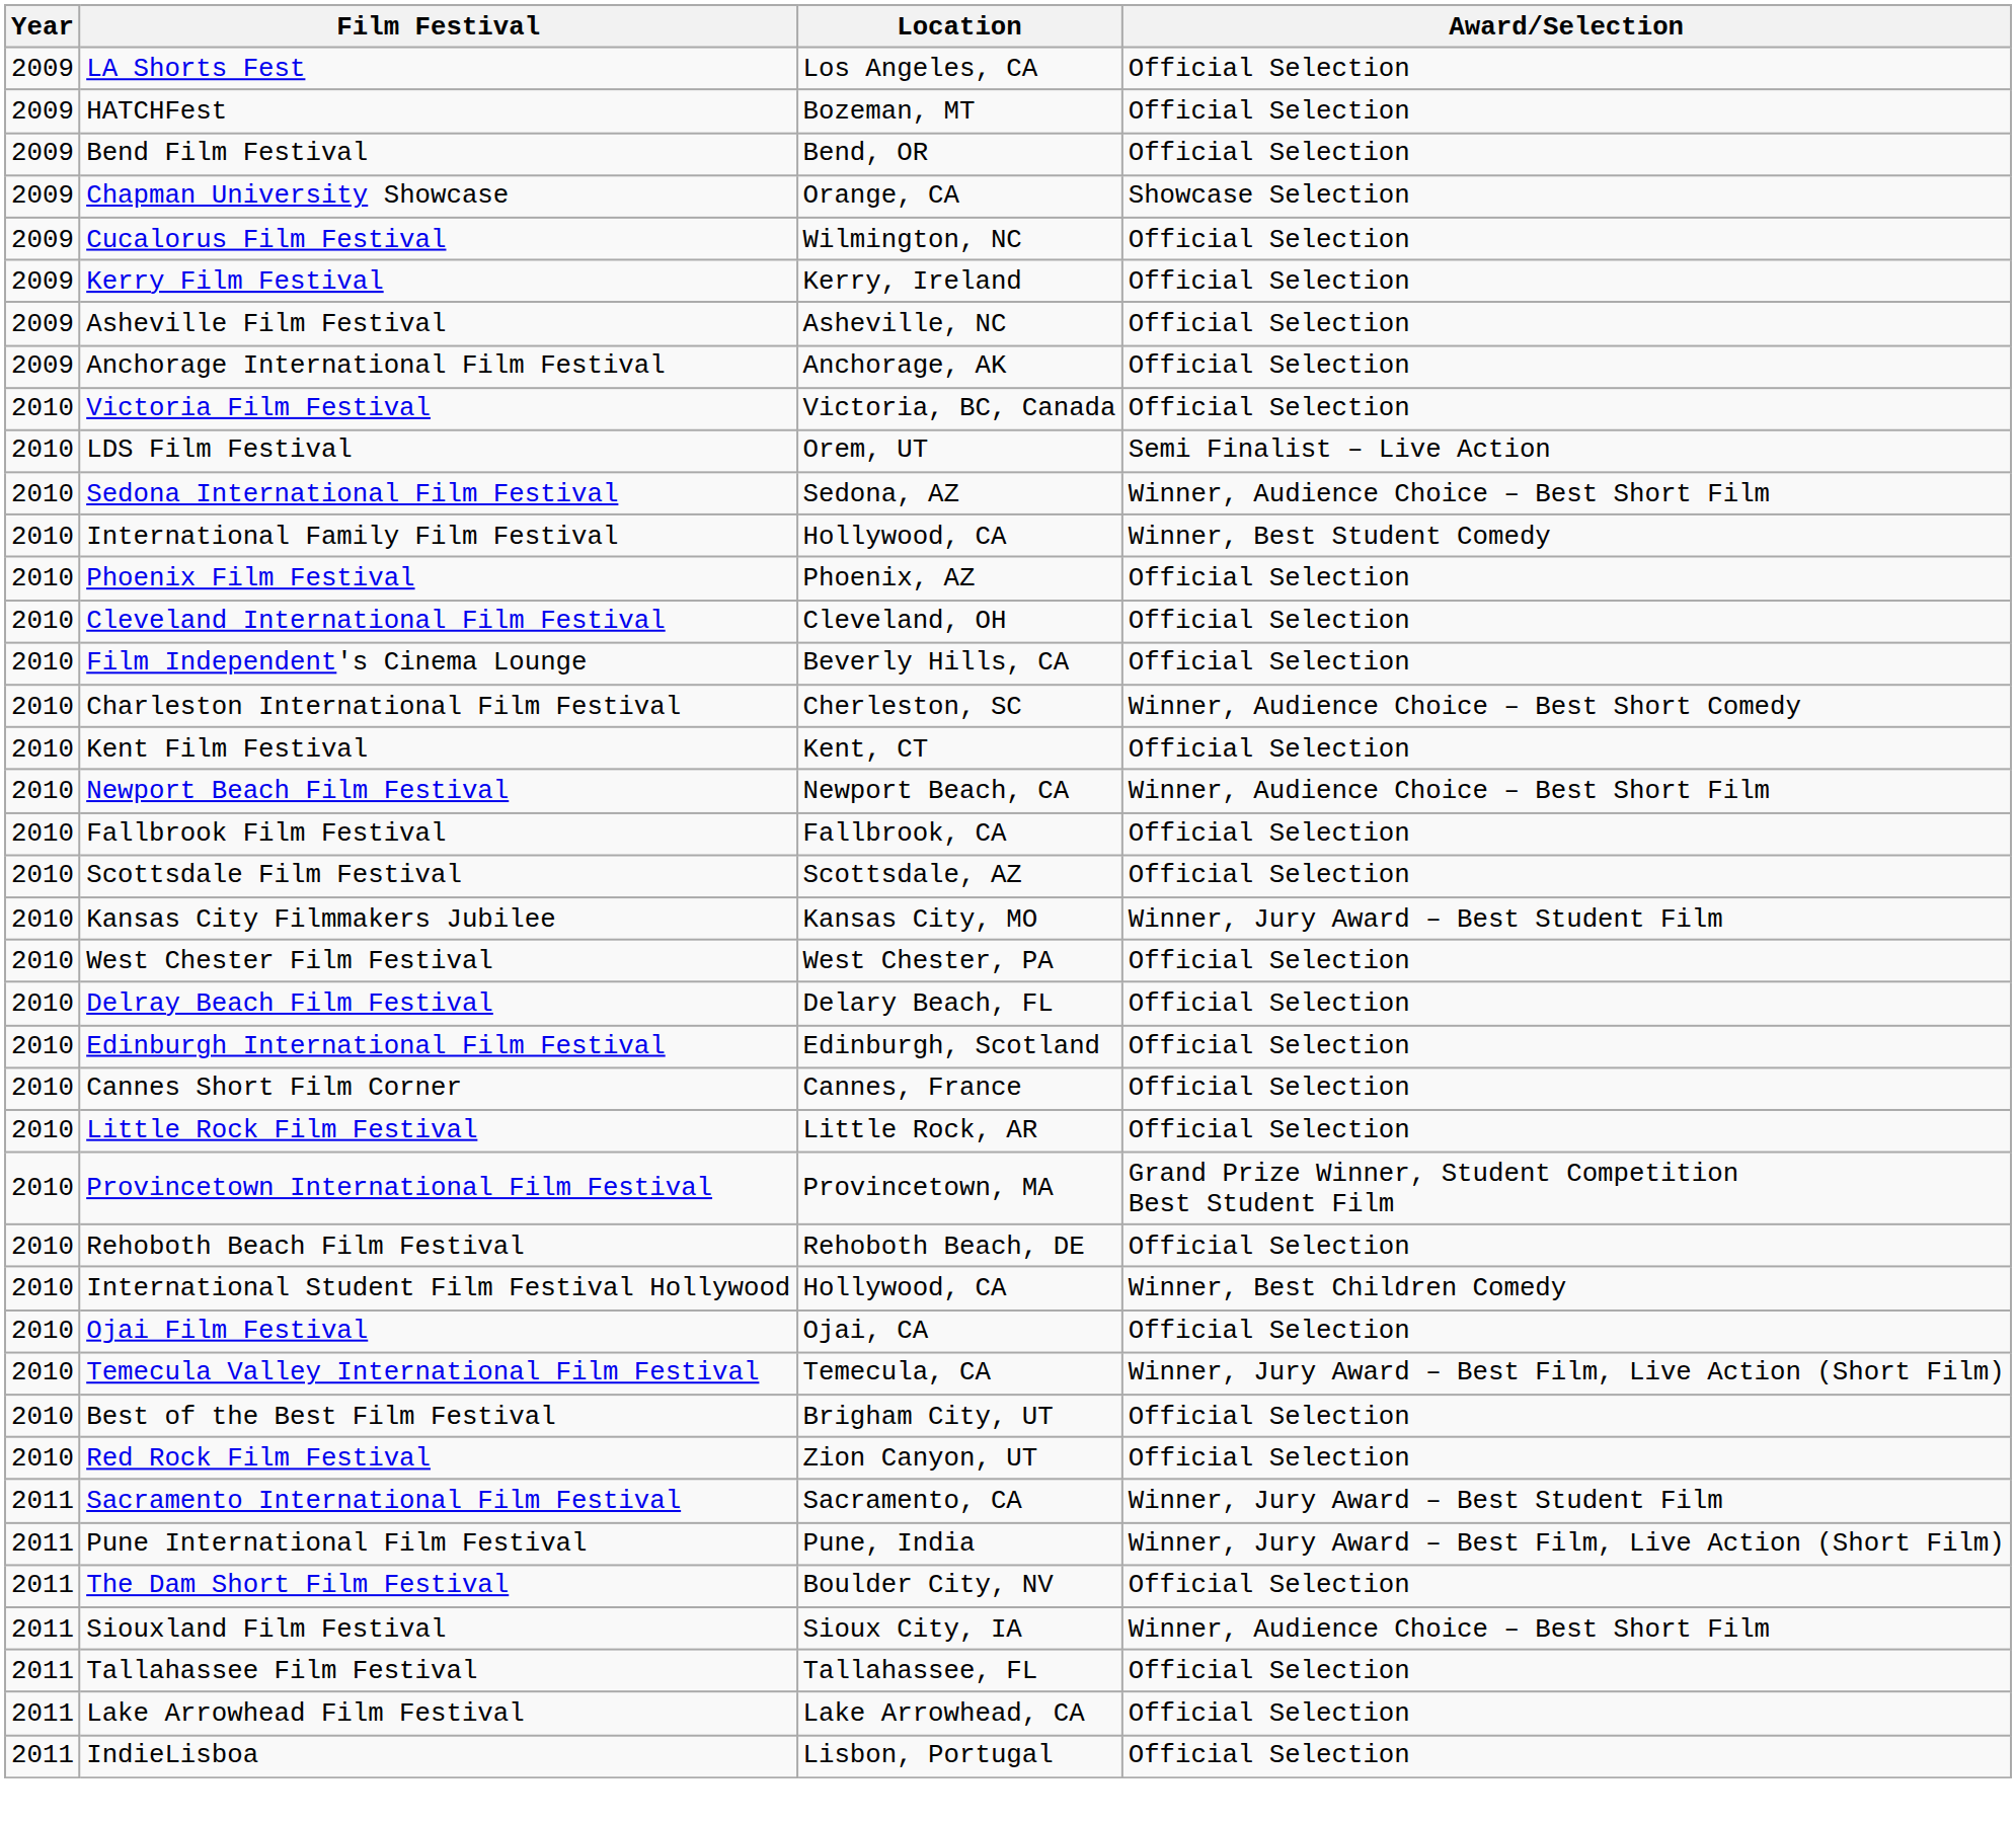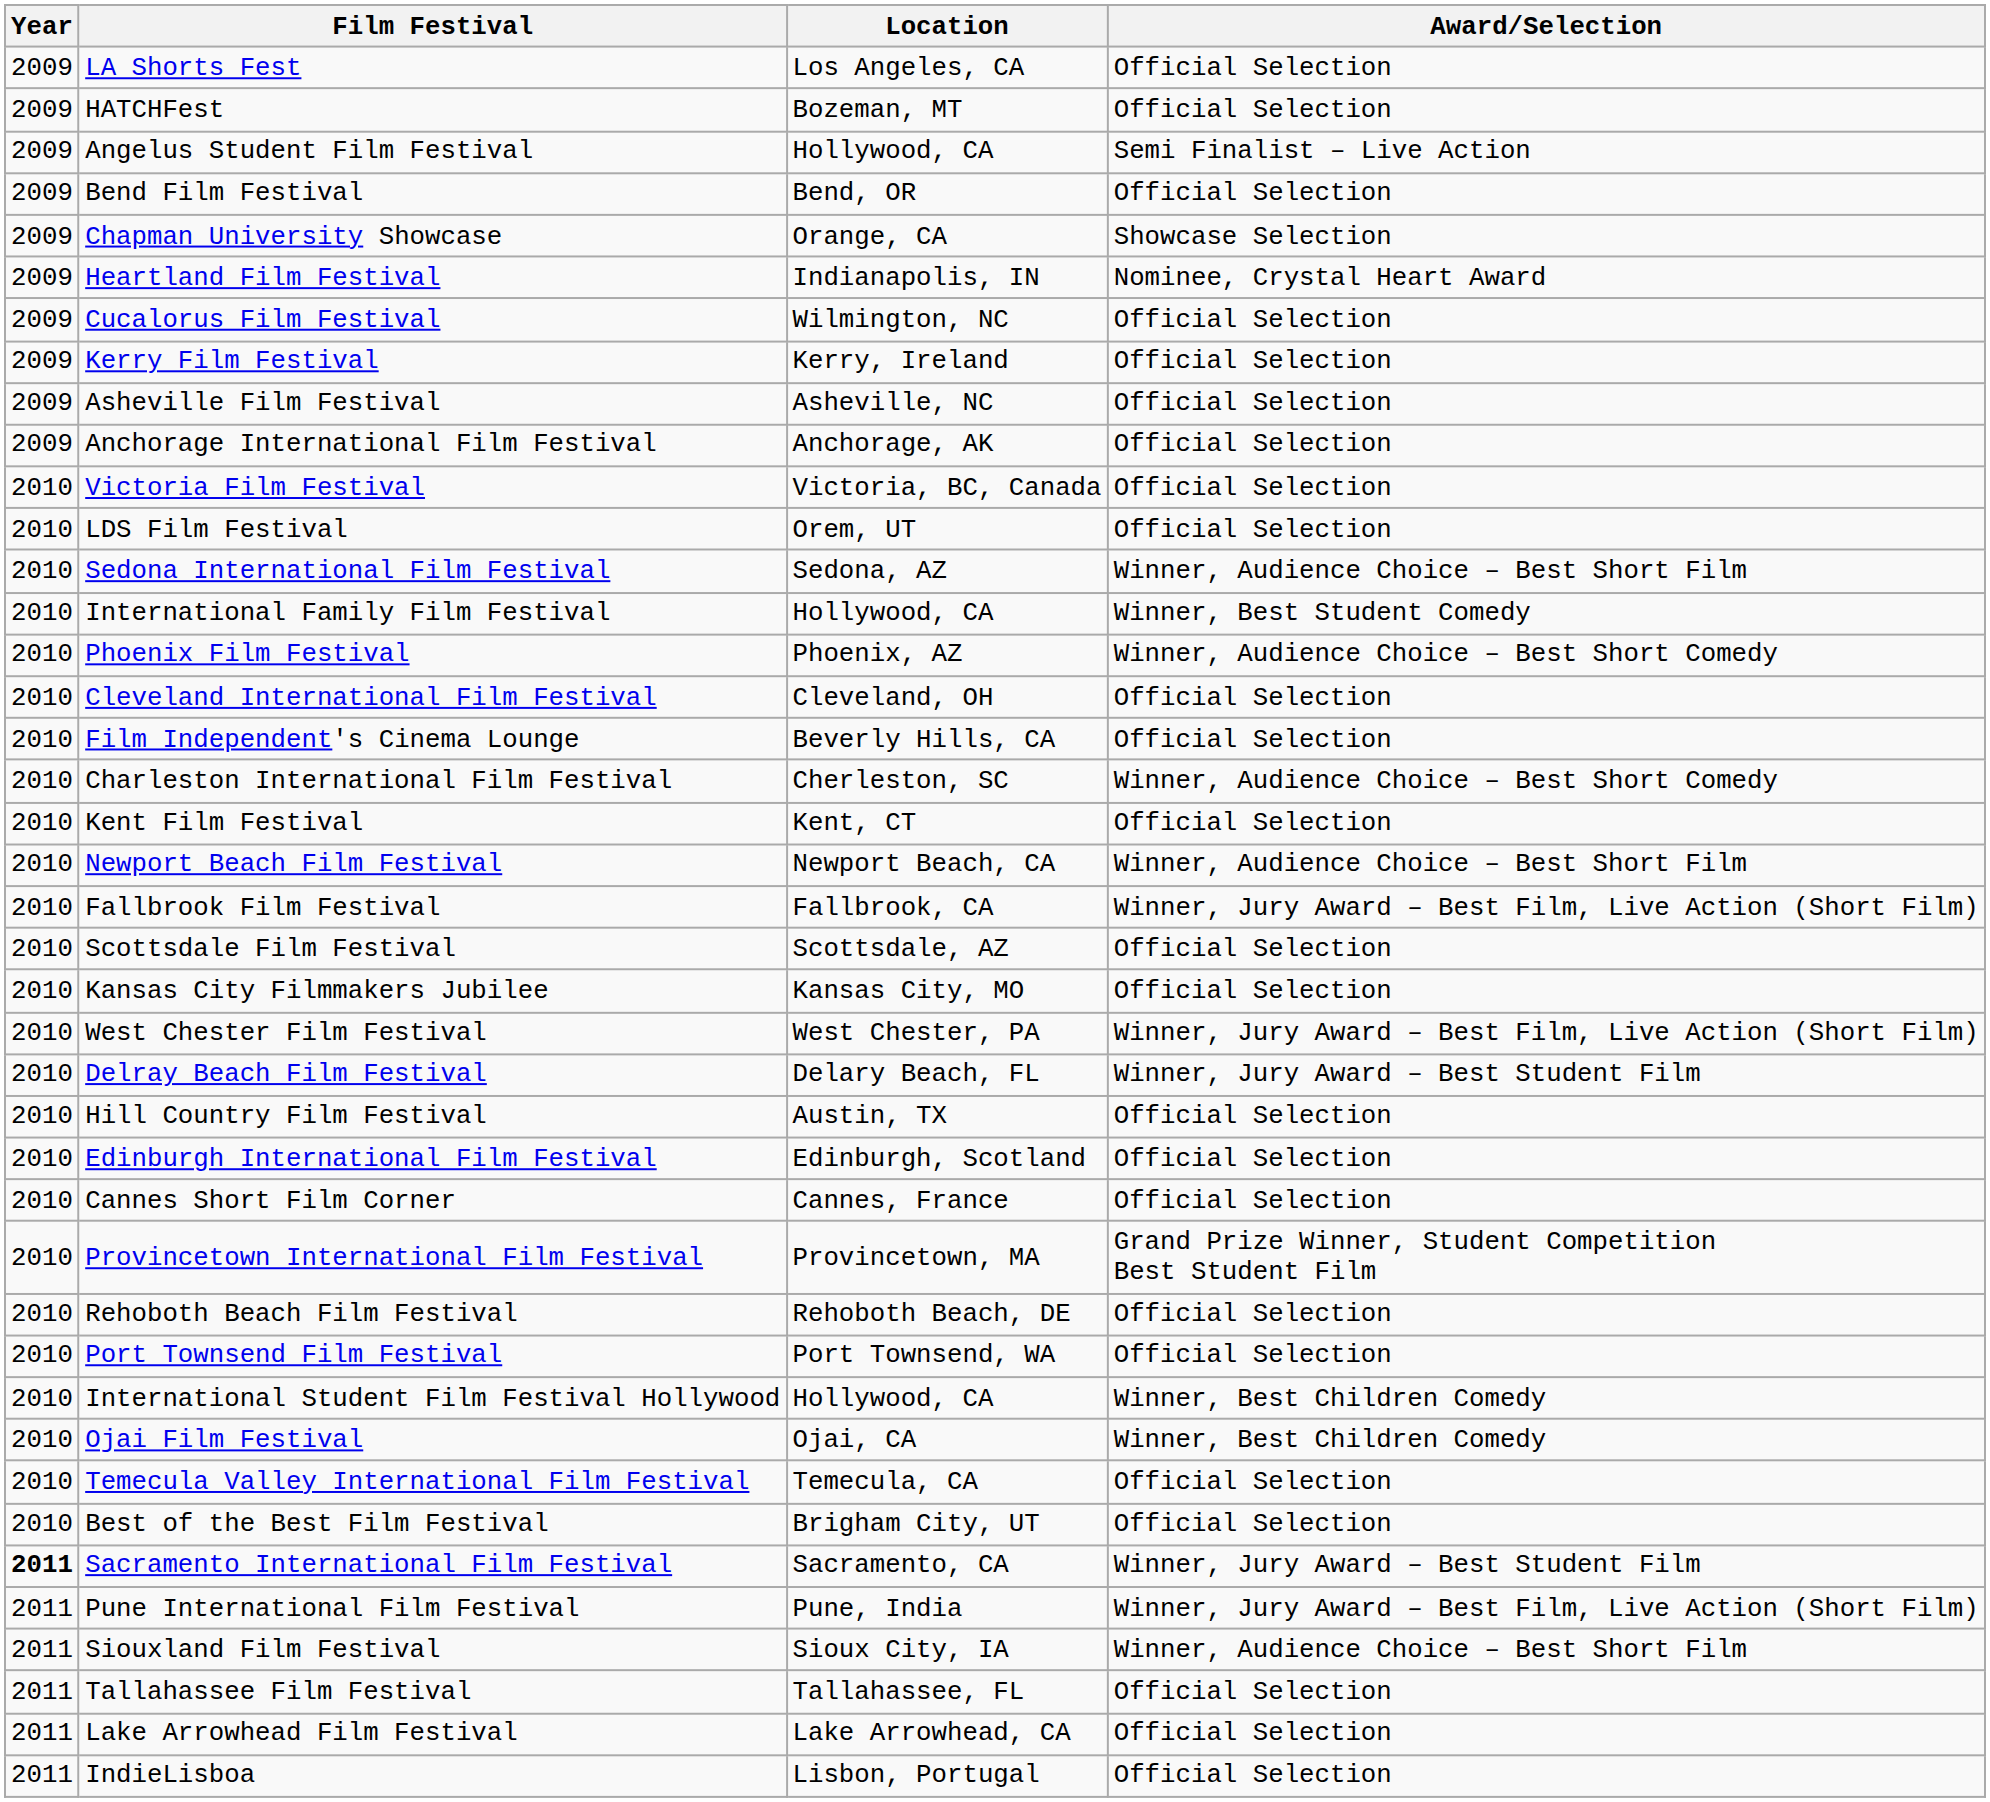+ row: 2009 | Angelus Student Film Festival | Hollywood, CA | Semi Finalist – Live Action
+ row: 2009 | Heartland Film Festival | Indianapolis, IN | Nominee, Crystal Heart Award
LDS Film Festival | Award/Selection: Semi Finalist – Live Action -> Official Selection
Phoenix Film Festival | Award/Selection: Official Selection -> Winner, Audience Choice – Best Short Comedy
Fallbrook Film Festival | Award/Selection: Official Selection -> Winner, Jury Award – Best Film, Live Action (Short Film)
Kansas City Filmmakers Jubilee | Award/Selection: Winner, Jury Award – Best Student Film -> Official Selection
West Chester Film Festival | Award/Selection: Official Selection -> Winner, Jury Award – Best Film, Live Action (Short Film)
Delray Beach Film Festival | Award/Selection: Official Selection -> Winner, Jury Award – Best Student Film
+ row: 2010 | Hill Country Film Festival | Austin, TX | Official Selection
- row: 2010 | Little Rock Film Festival | Little Rock, AR | Official Selection
+ row: 2010 | Port Townsend Film Festival | Port Townsend, WA | Official Selection
Ojai Film Festival | Award/Selection: Official Selection -> Winner, Best Children Comedy
Temecula Valley International Film Festival | Award/Selection: Winner, Jury Award – Best Film, Live Action (Short Film) -> Official Selection
- row: 2010 | Red Rock Film Festival | Zion Canyon, UT | Official Selection
Sacramento International Film Festival | Year: normal -> bold
- row: 2011 | The Dam Short Film Festival | Boulder City, NV | Official Selection
